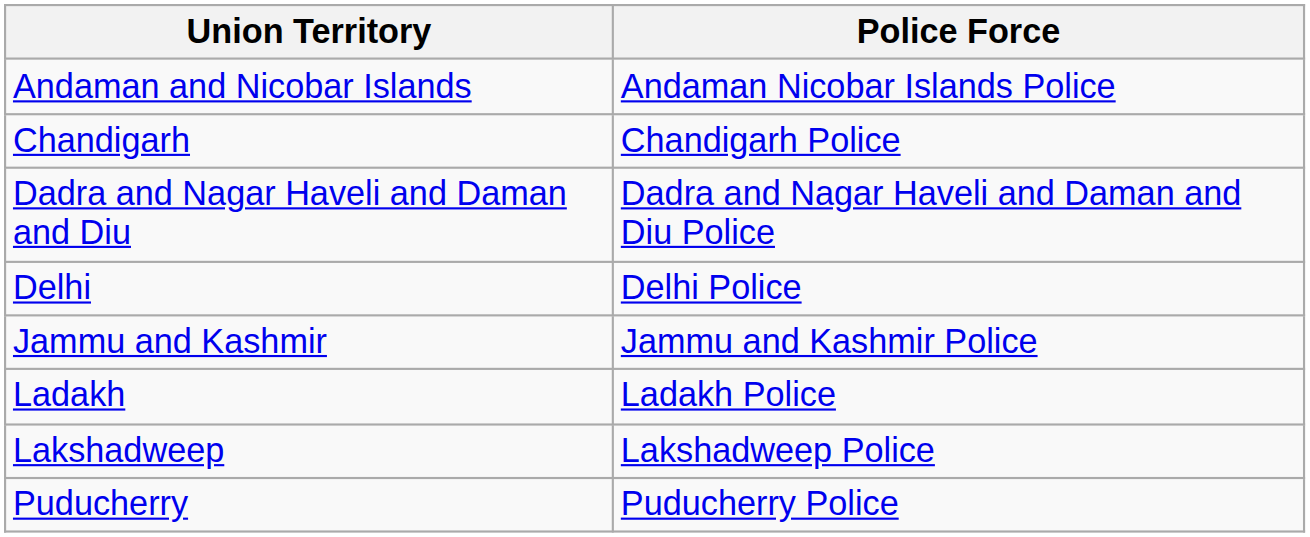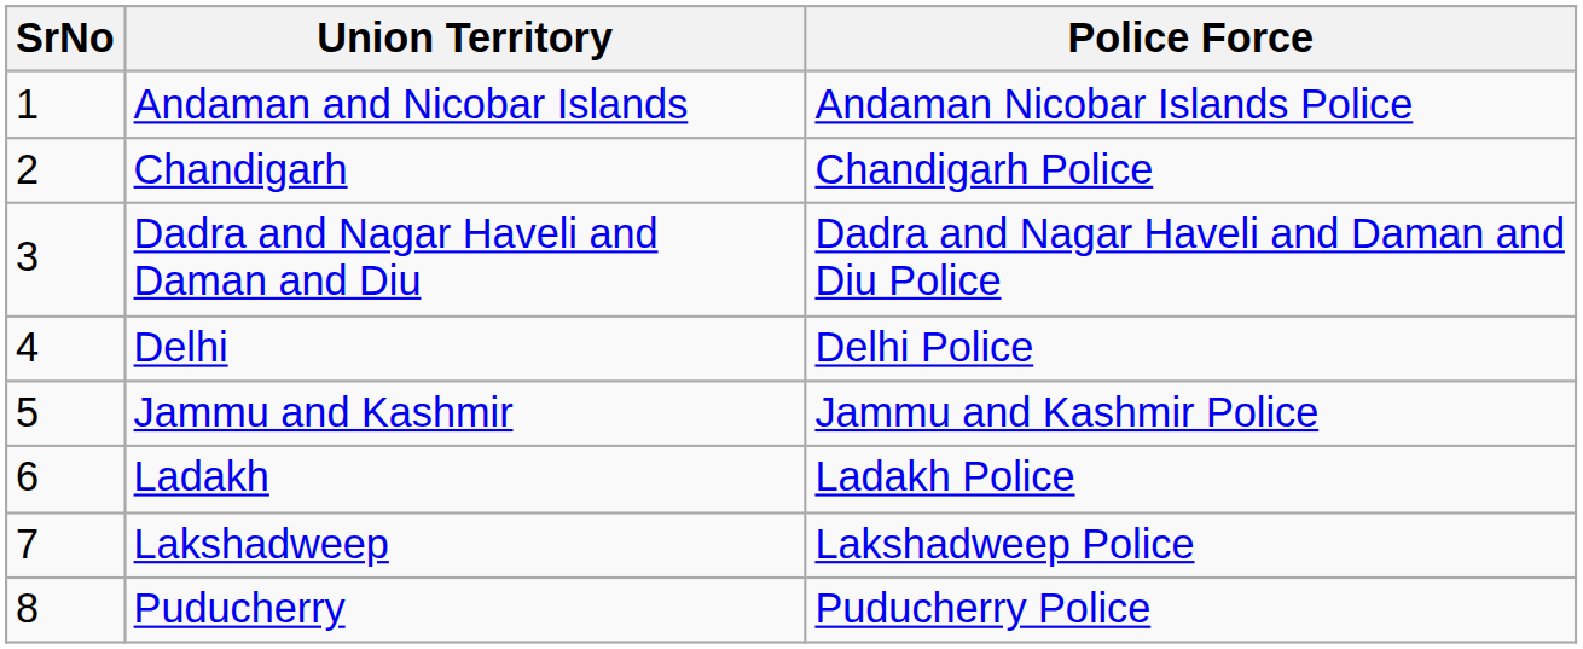+ column: SrNo | 1 | 2 | 3 | 4 | 5 | 6 | 7 | 8
